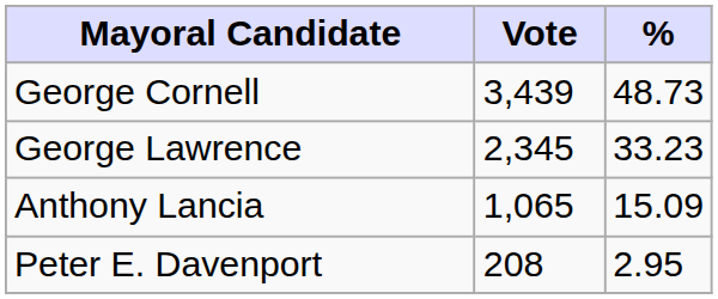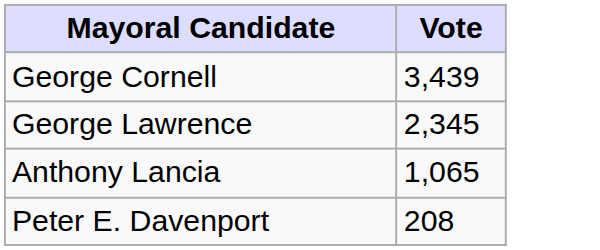- column: % | 48.73 | 33.23 | 15.09 | 2.95
